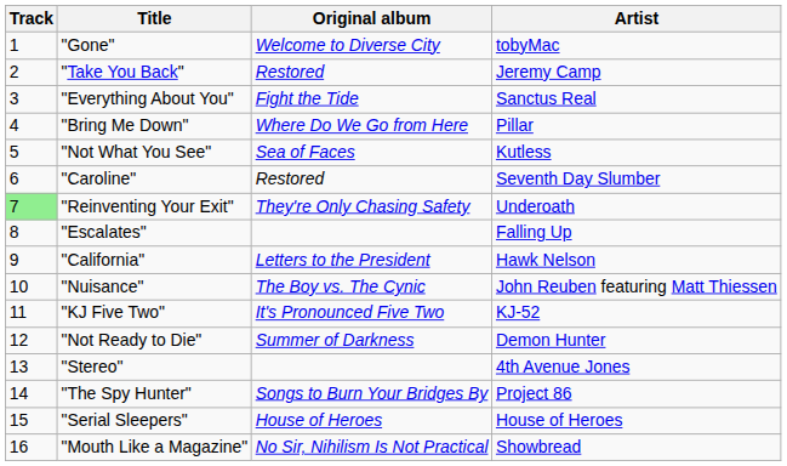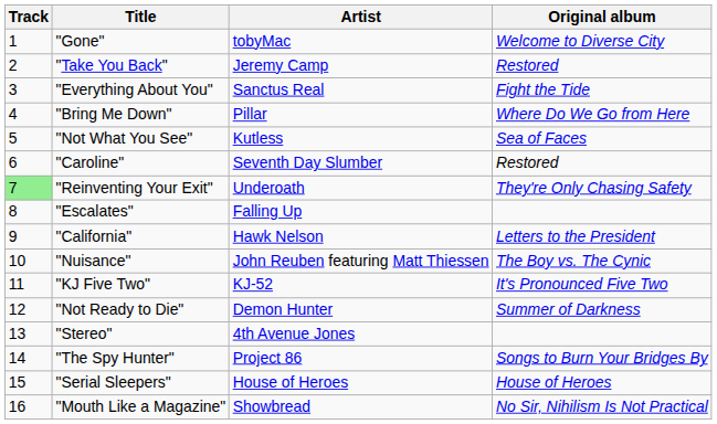columns swapped: Artist <-> Original album
